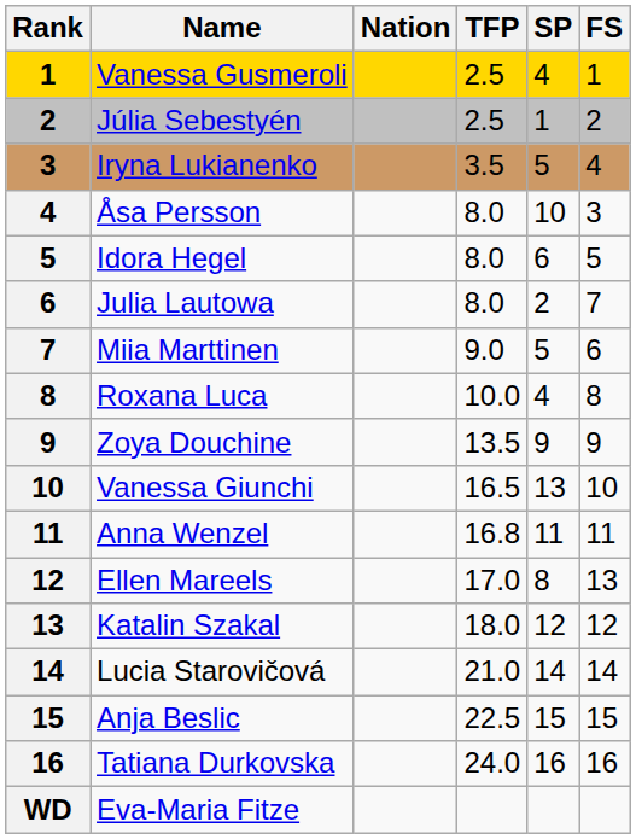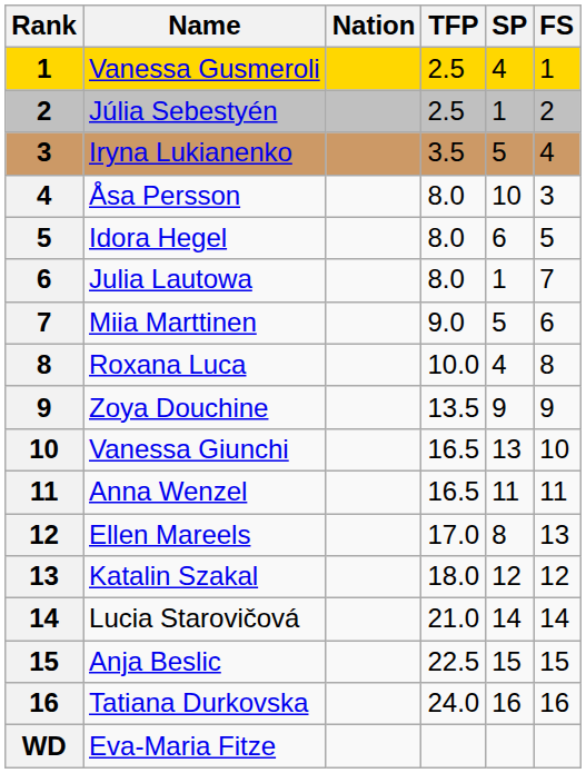Julia Lautowa | SP: 2 -> 1
Anna Wenzel | TFP: 16.8 -> 16.5
